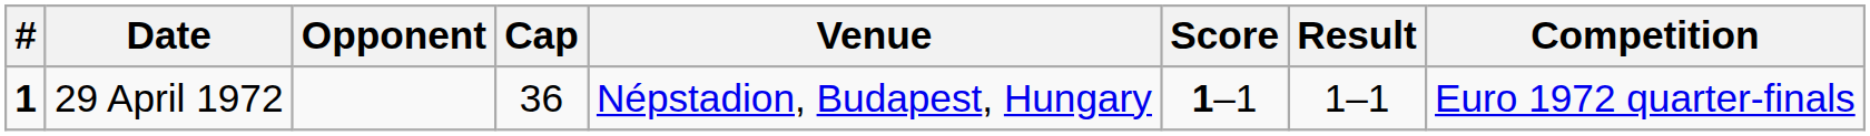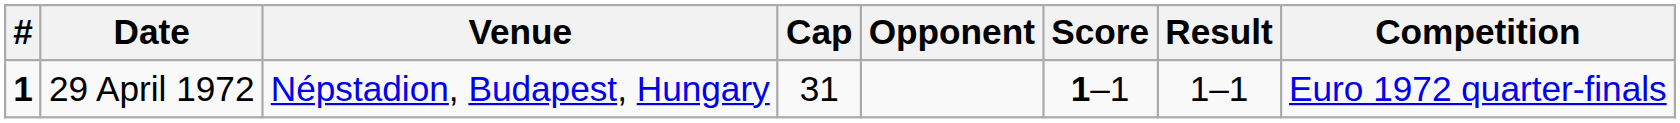columns swapped: Venue <-> Opponent
29 April 1972 | Cap: 36 -> 31
